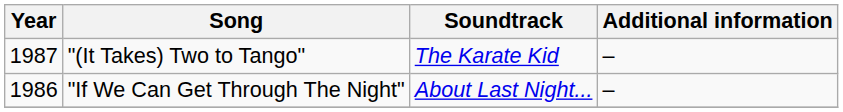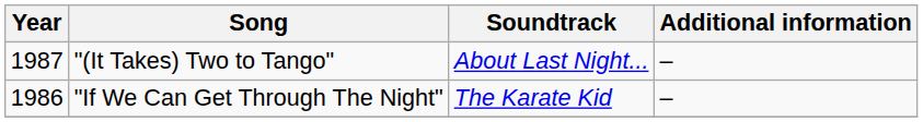"(It Takes) Two to Tango" | Soundtrack: The Karate Kid -> About Last Night...
"If We Can Get Through The Night" | Soundtrack: About Last Night... -> The Karate Kid
